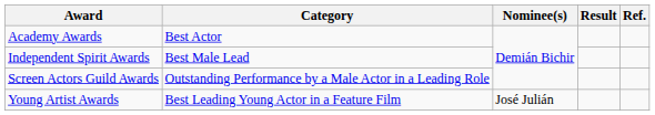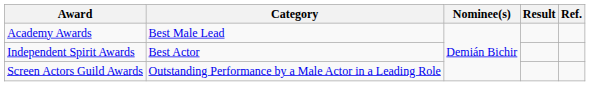Academy Awards | Category: Best Actor -> Best Male Lead
Independent Spirit Awards | Category: Best Male Lead -> Best Actor
- row: Young Artist Awards | Best Leading Young Actor in a Feature Film | José Julián
